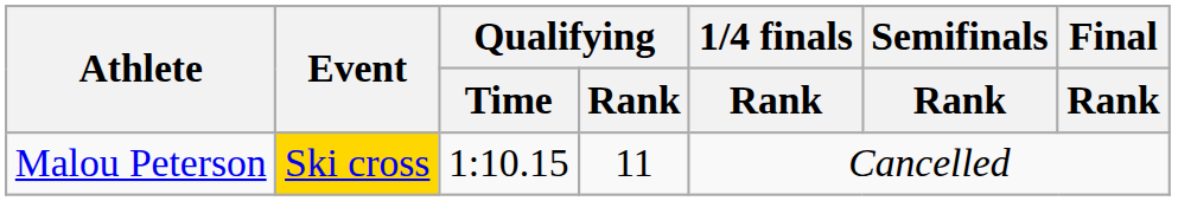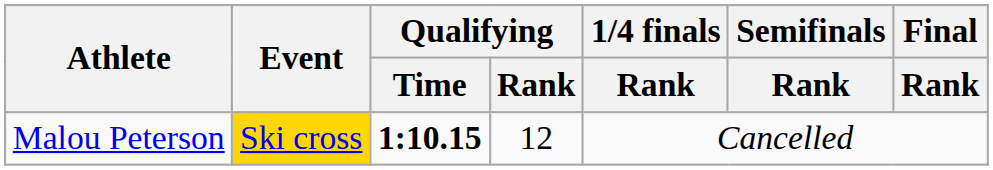Malou Peterson | Qualifying / Time: normal -> bold
Malou Peterson | Qualifying / Rank: 11 -> 12
